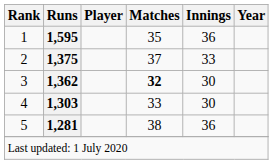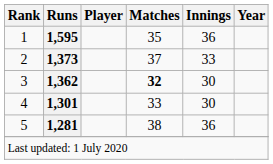2 | Runs: 1,375 -> 1,373
4 | Runs: 1,303 -> 1,301
